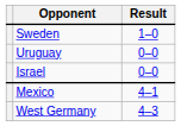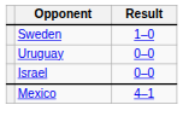- row: West Germany | 4–3
